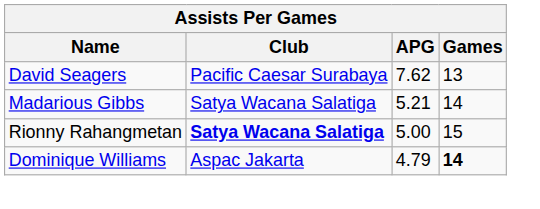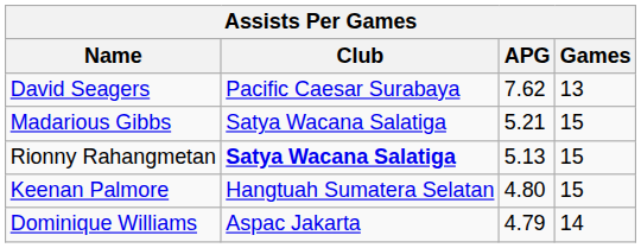Madarious Gibbs | Games: 14 -> 15
Rionny Rahangmetan | APG: 5.00 -> 5.13
+ row: Keenan Palmore | Hangtuah Sumatera Selatan | 4.80 | 15
Dominique Williams | Games: bold -> normal
